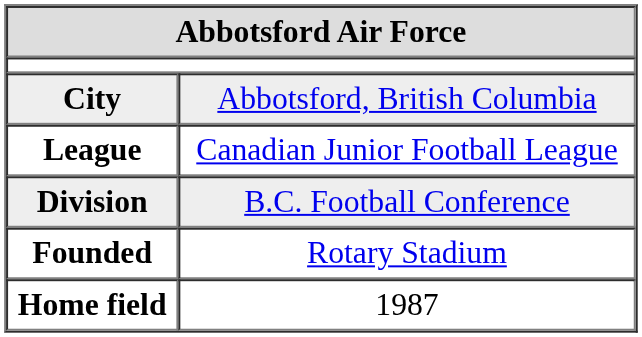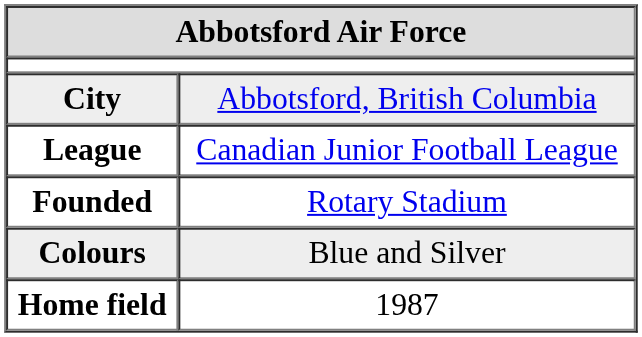- row: Division | B.C. Football Conference
+ row: Colours | Blue and Silver
